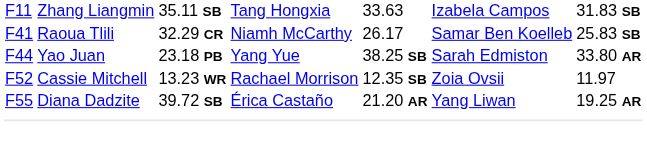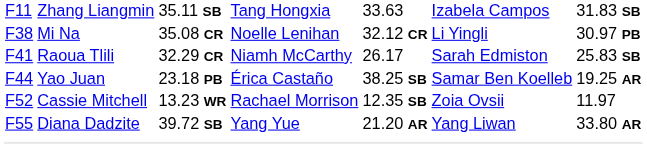+ row: F38 | Mi Na | 35.08 CR | Noelle Lenihan | 32.12 CR | Li Yingli | 30.97 PB
F41 | column 6: Samar Ben Koelleb -> Sarah Edmiston
F44 | column 4: Yang Yue -> Érica Castaño
F44 | column 6: Sarah Edmiston -> Samar Ben Koelleb
F44 | column 7: 33.80 AR -> 19.25 AR
F55 | column 4: Érica Castaño -> Yang Yue
F55 | column 7: 19.25 AR -> 33.80 AR
